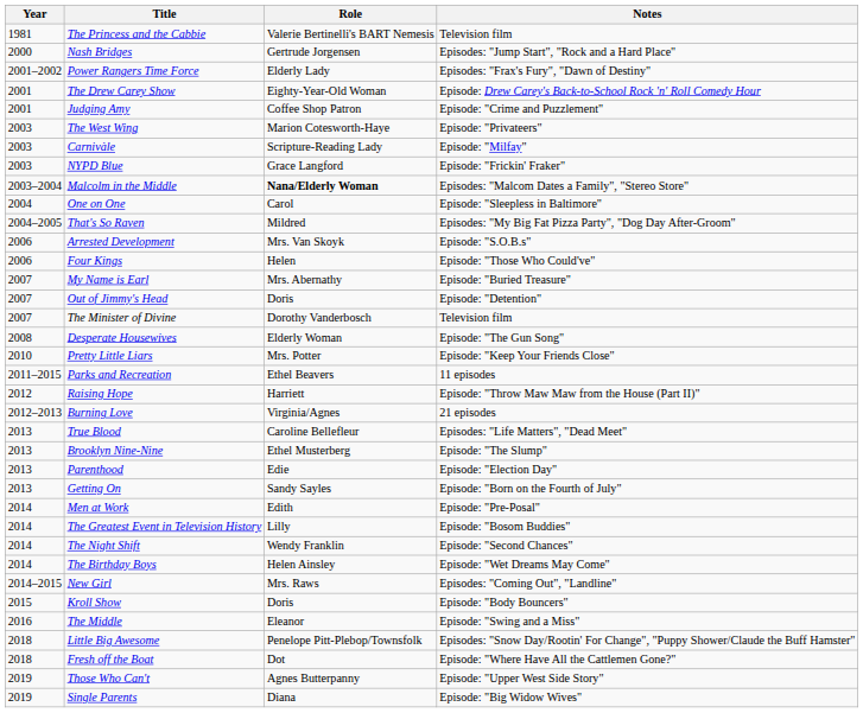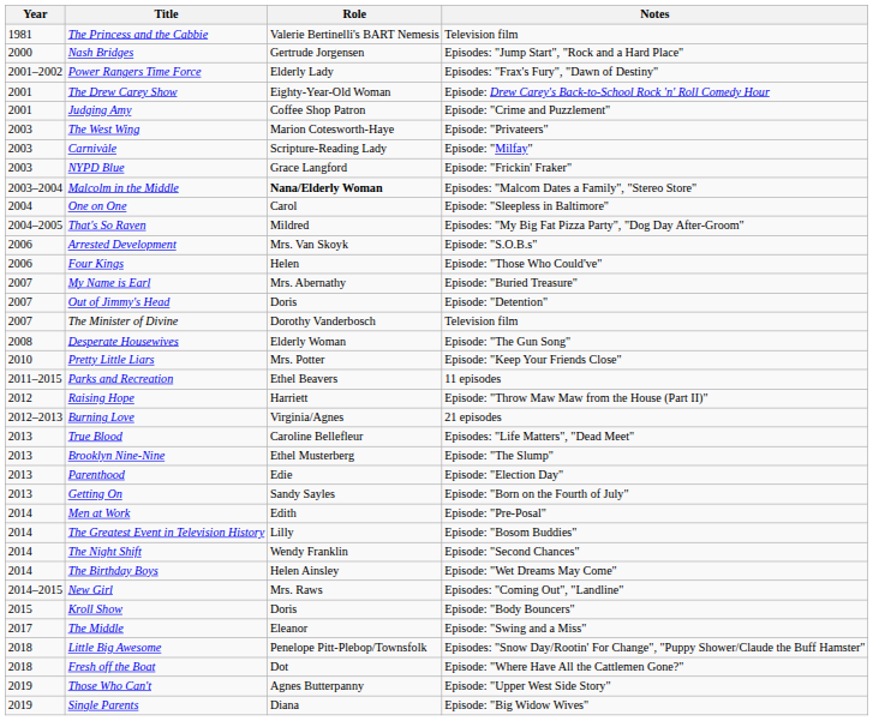The Middle | Year: 2016 -> 2017
